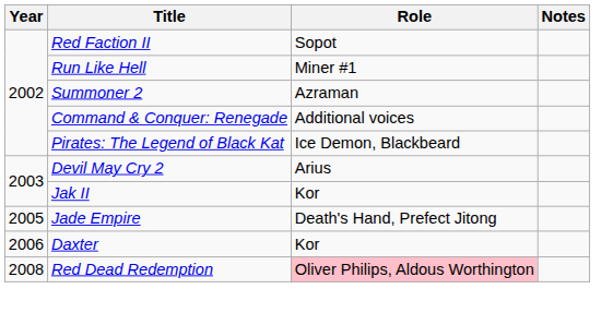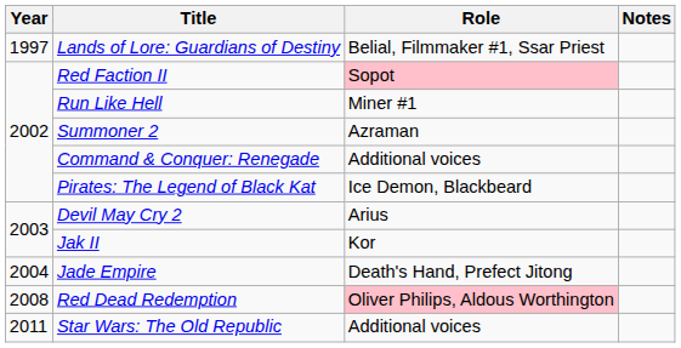+ row: 1997 | Lands of Lore: Guardians of Destiny | Belial, Filmmaker #1, Ssar Priest
Red Faction II | Role: no background -> pink background
Jade Empire | Year: 2005 -> 2004
- row: 2006 | Daxter | Kor
+ row: 2011 | Star Wars: The Old Republic | Additional voices
